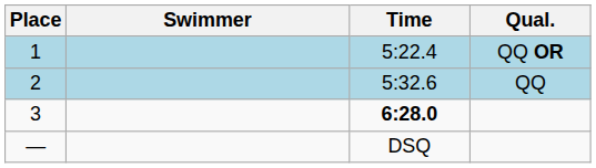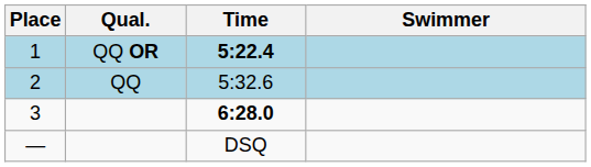columns swapped: Swimmer <-> Qual.
1 | Time: normal -> bold
